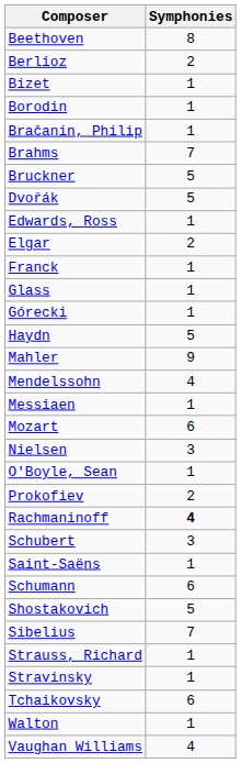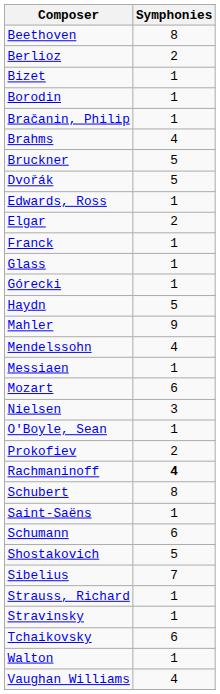Brahms | Symphonies: 7 -> 4
Schubert | Symphonies: 3 -> 8
